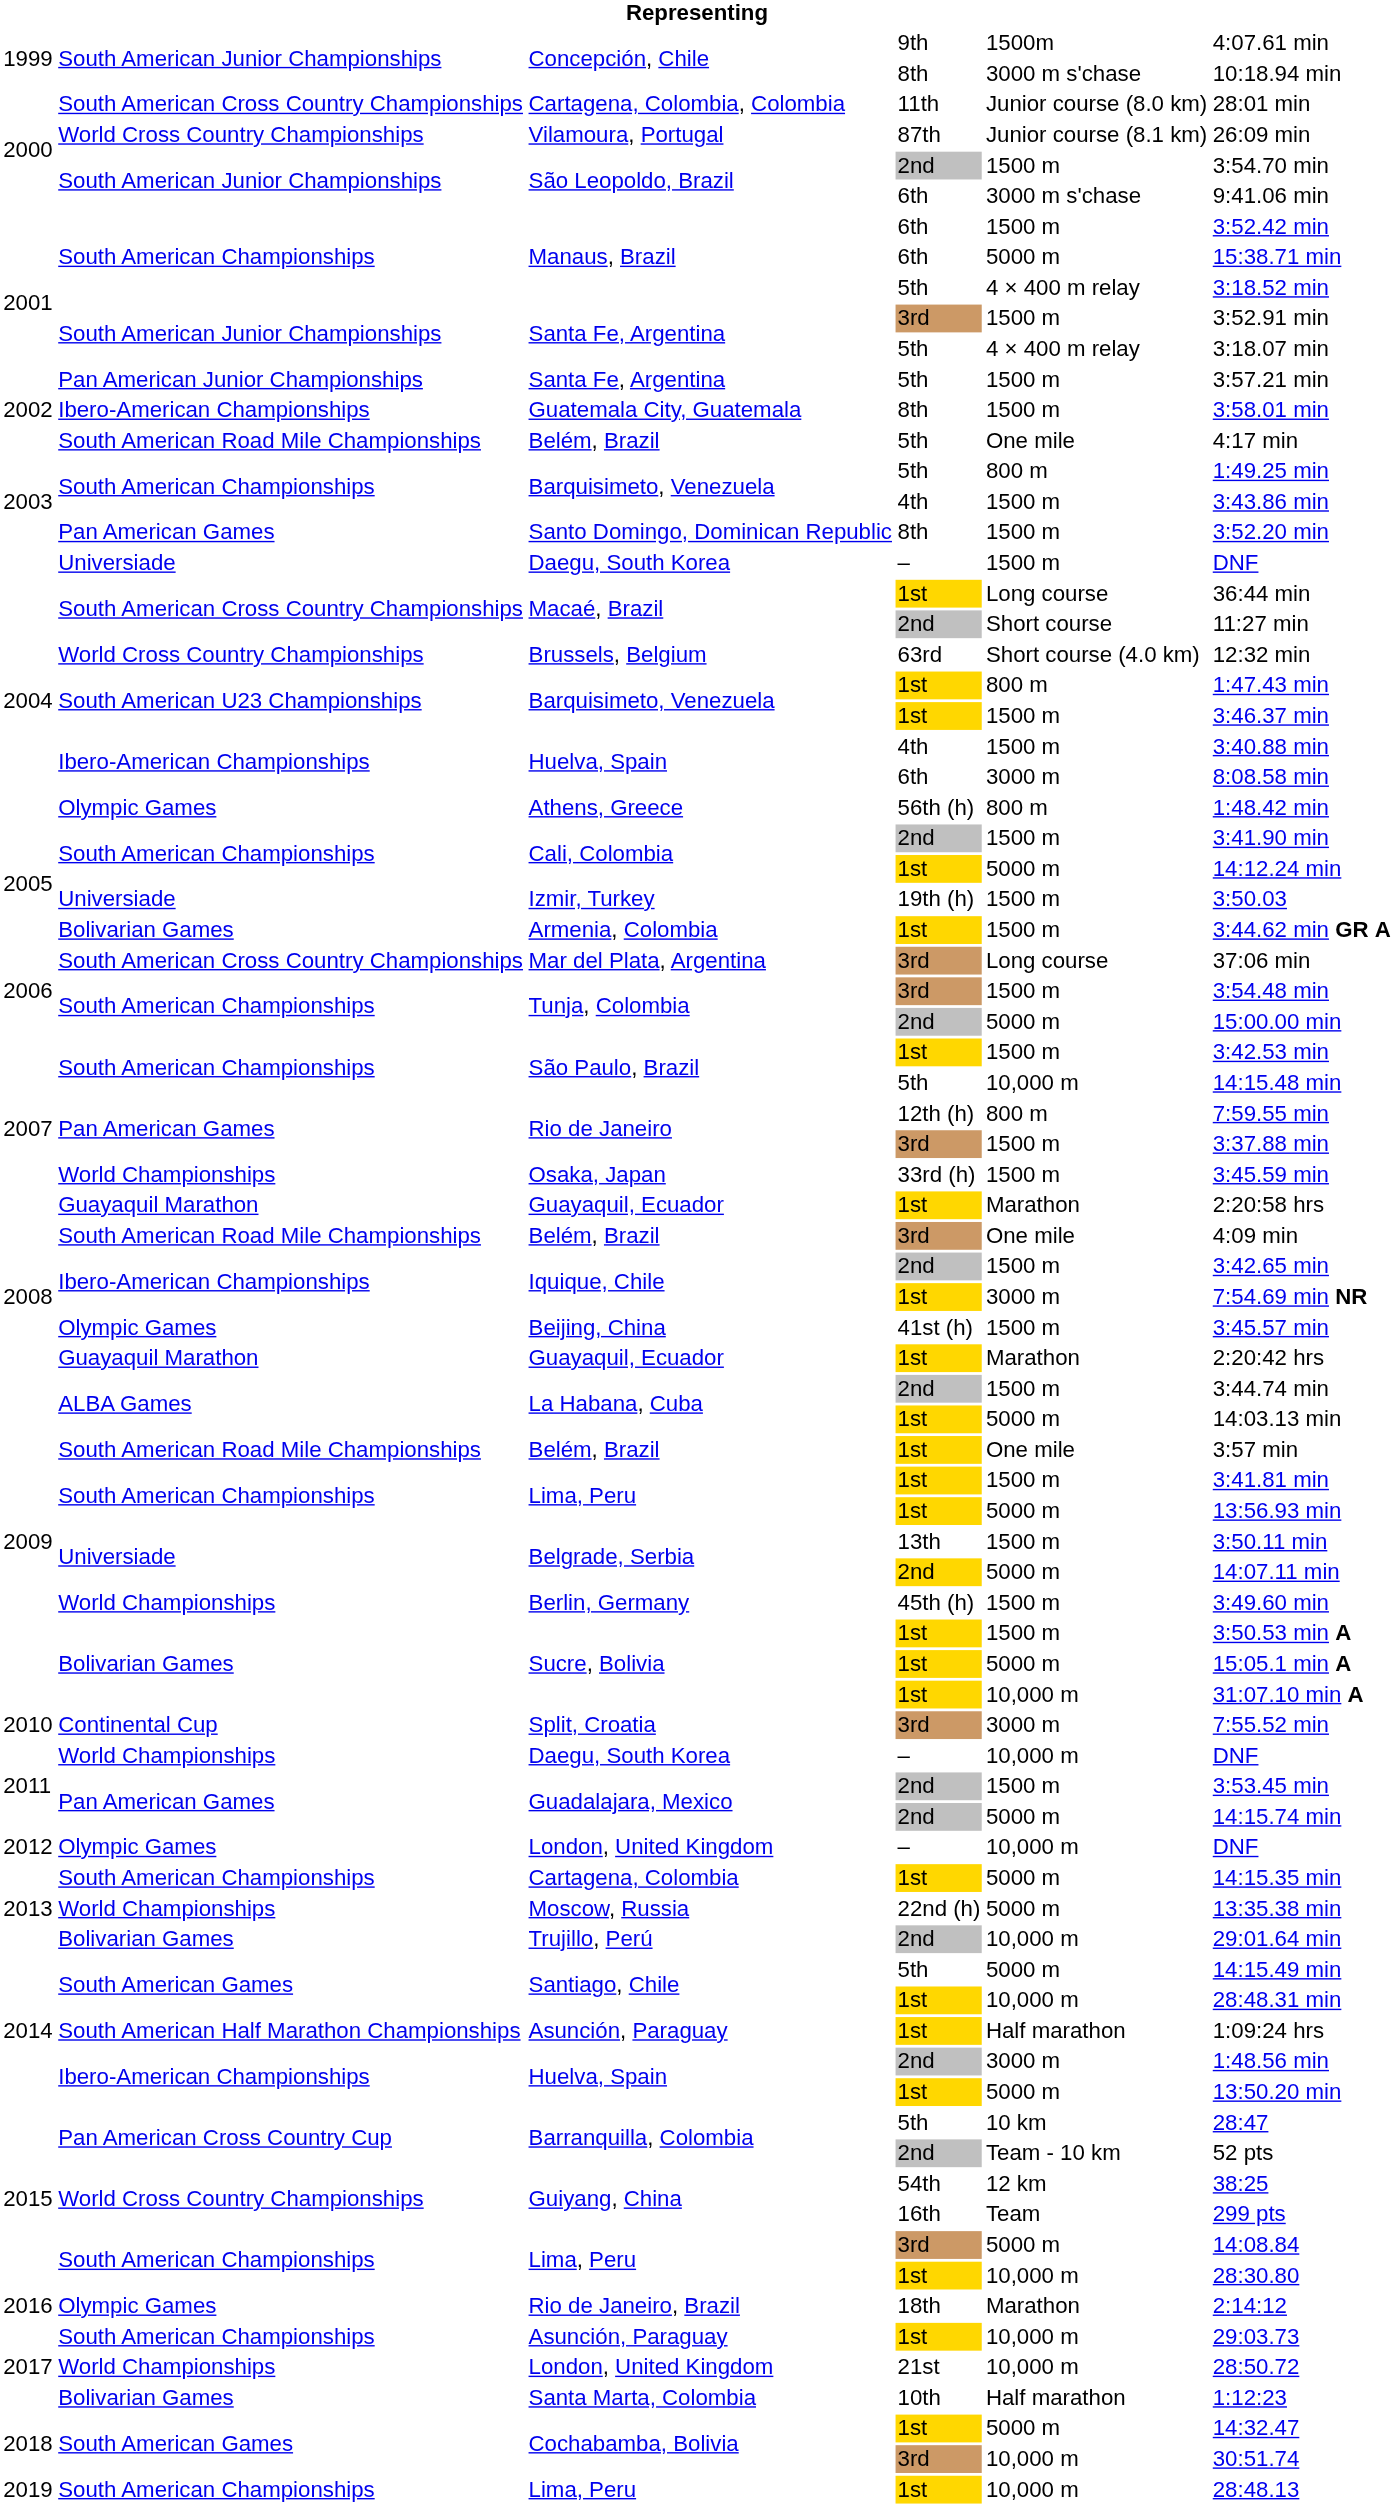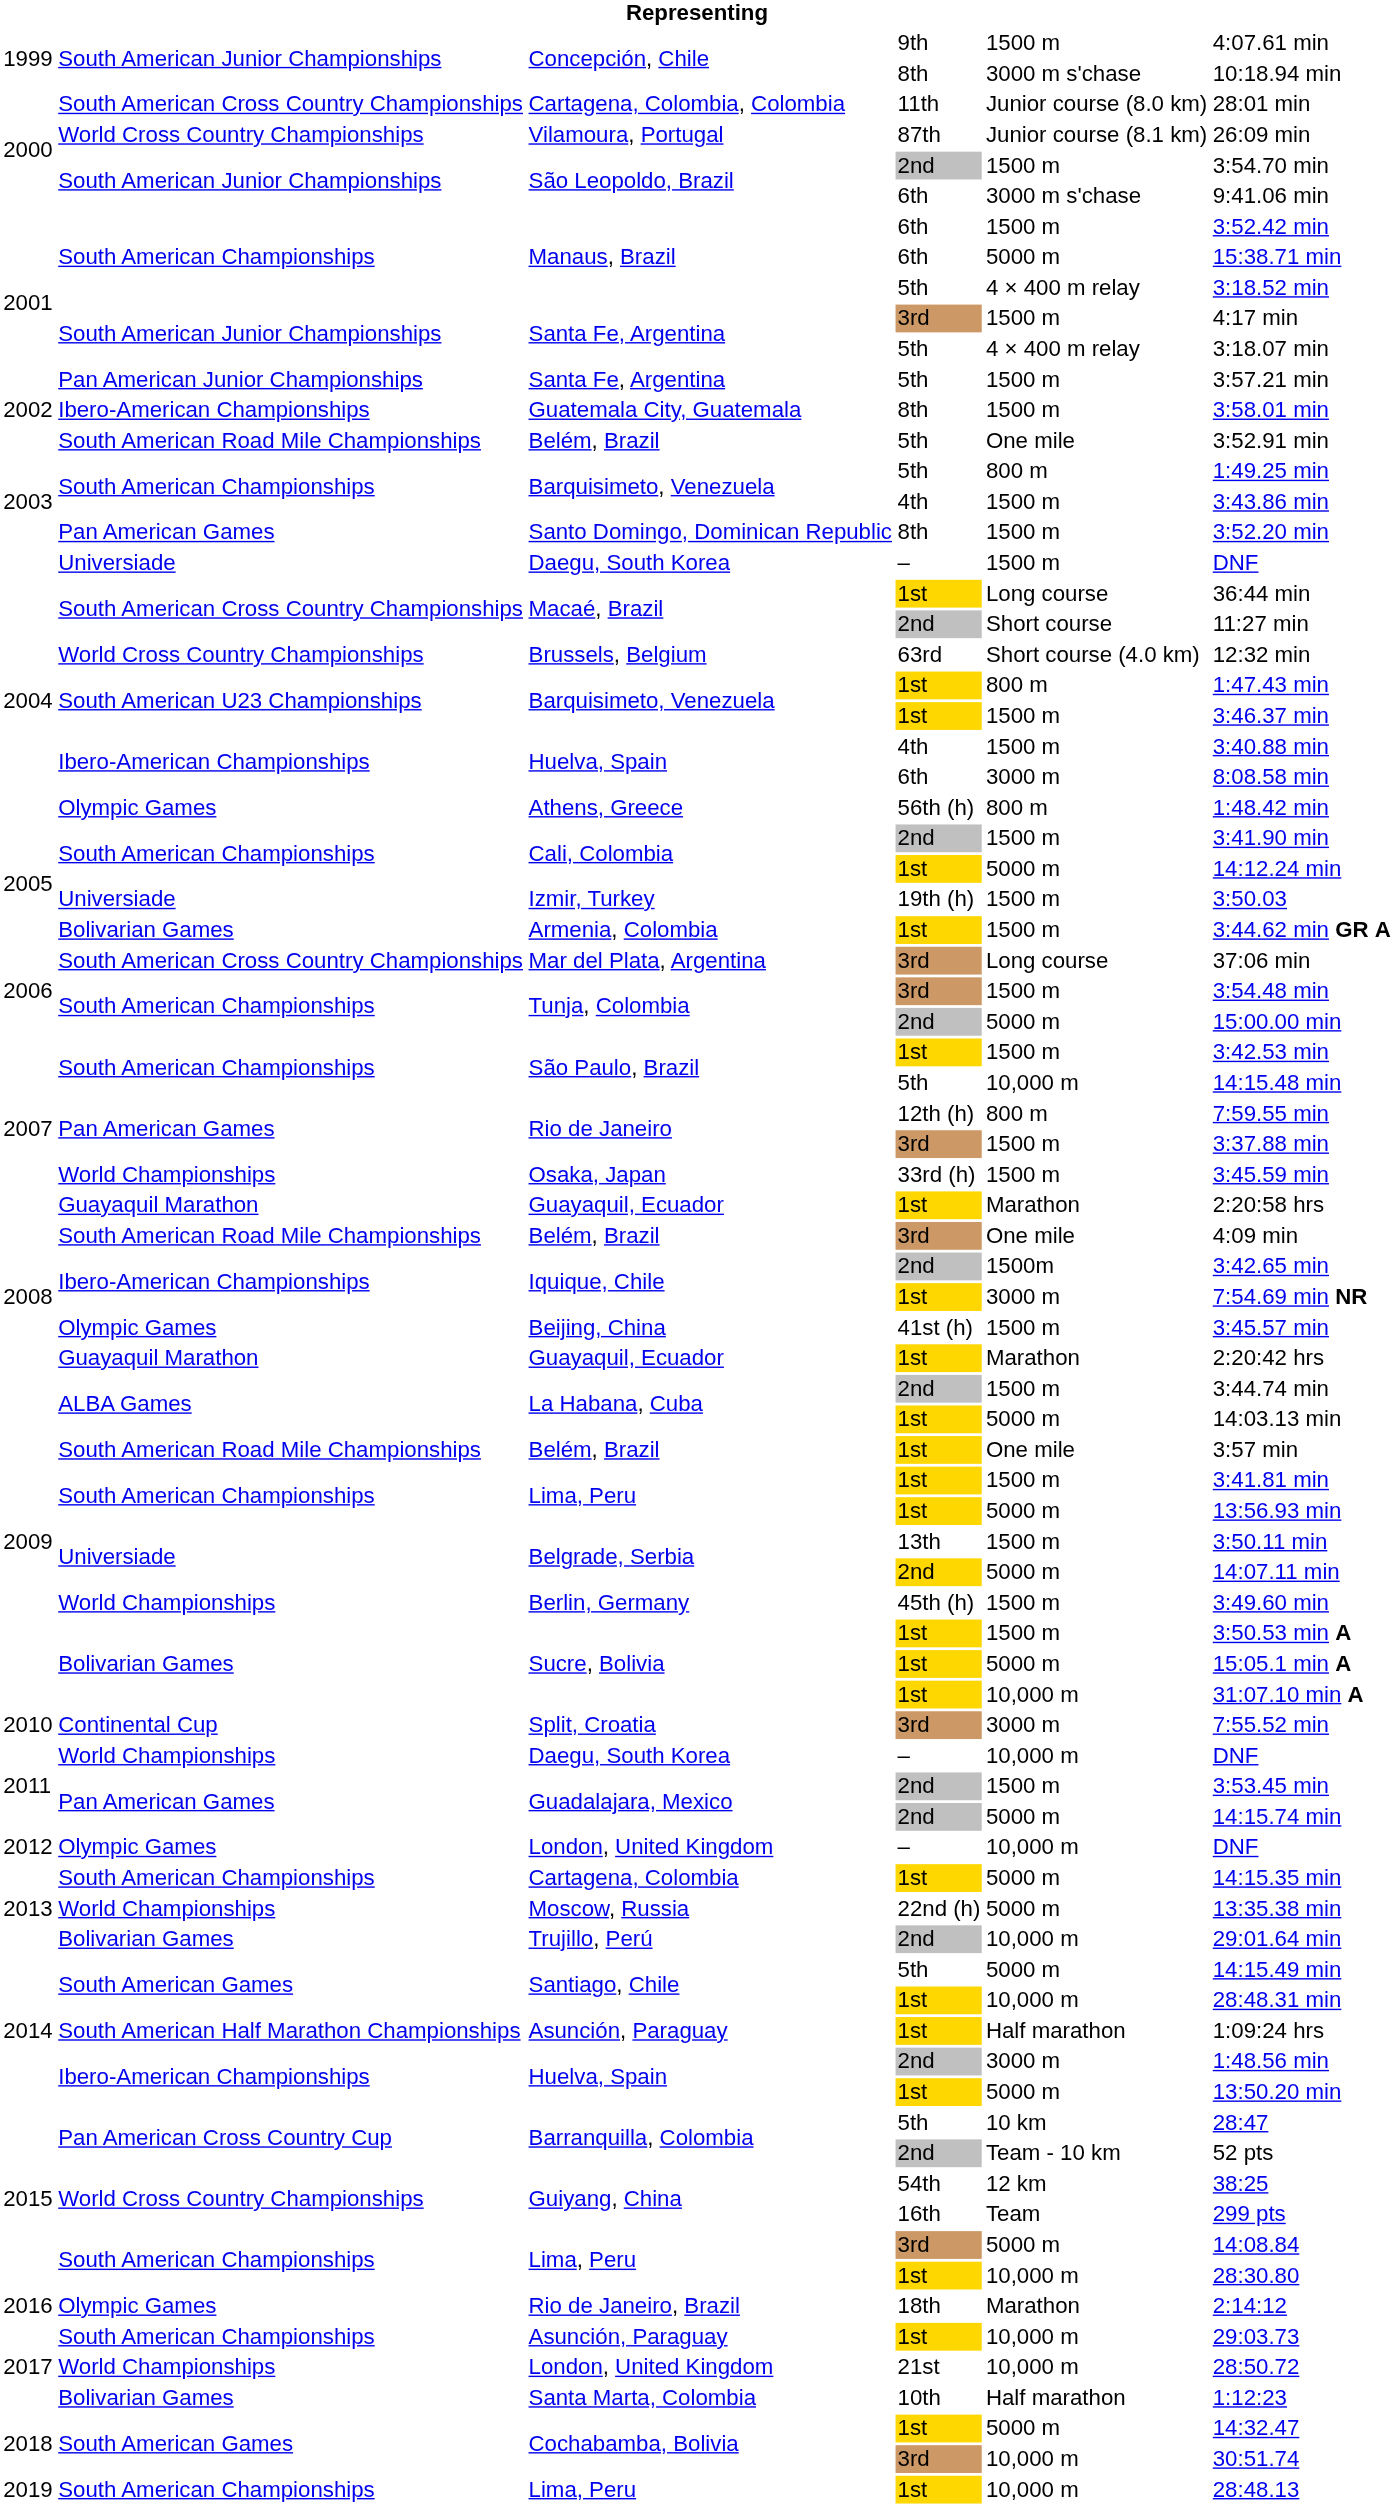Concepción, Chile / 9th | column 5: 1500m -> 1500 m
Santa Fe, Argentina / 3rd | column 6: 3:52.91 min -> 4:17 min
Belém, Brazil / 5th | column 6: 4:17 min -> 3:52.91 min
Iquique, Chile / 2nd | column 5: 1500 m -> 1500m
